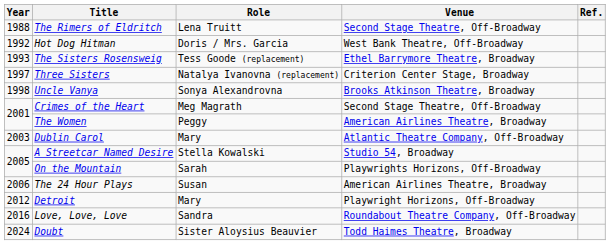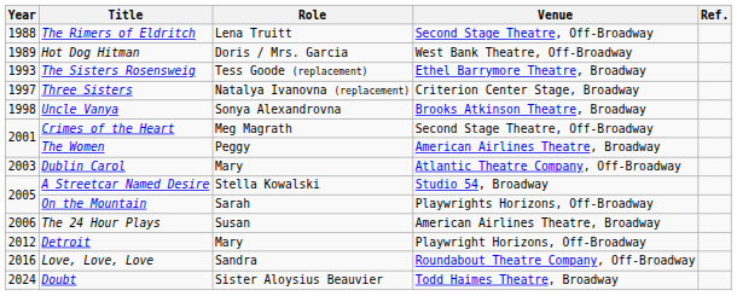Hot Dog Hitman | Year: 1992 -> 1989
